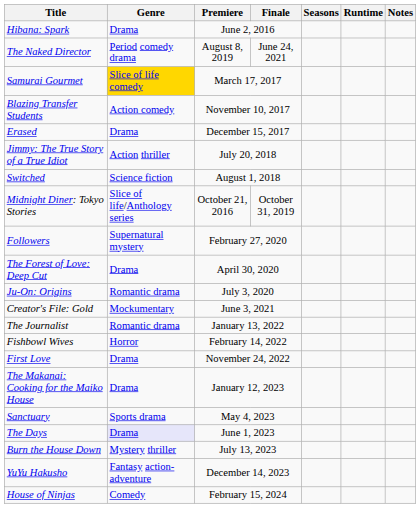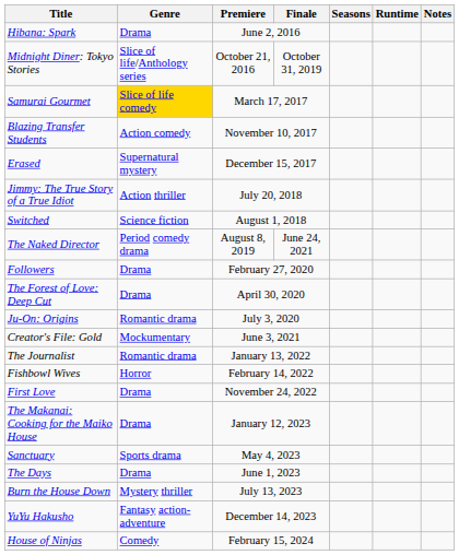rows swapped: Midnight Diner: Tokyo Stories <-> The Naked Director
Erased | Genre: Drama -> Supernatural mystery
Followers | Genre: Supernatural mystery -> Drama
The Days | Genre: lavender background -> no background
